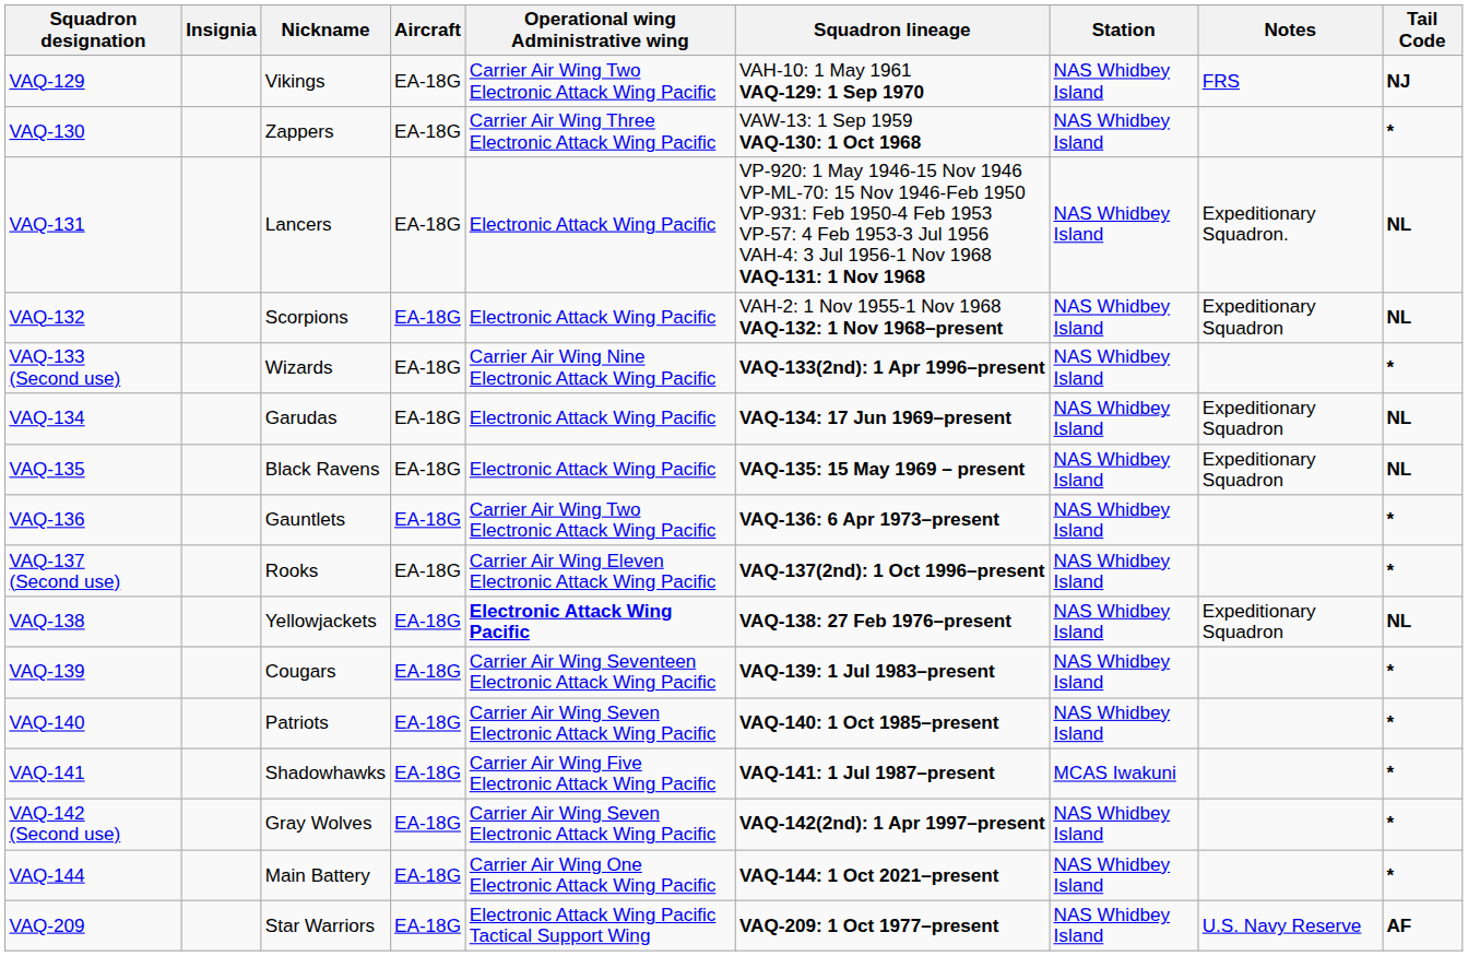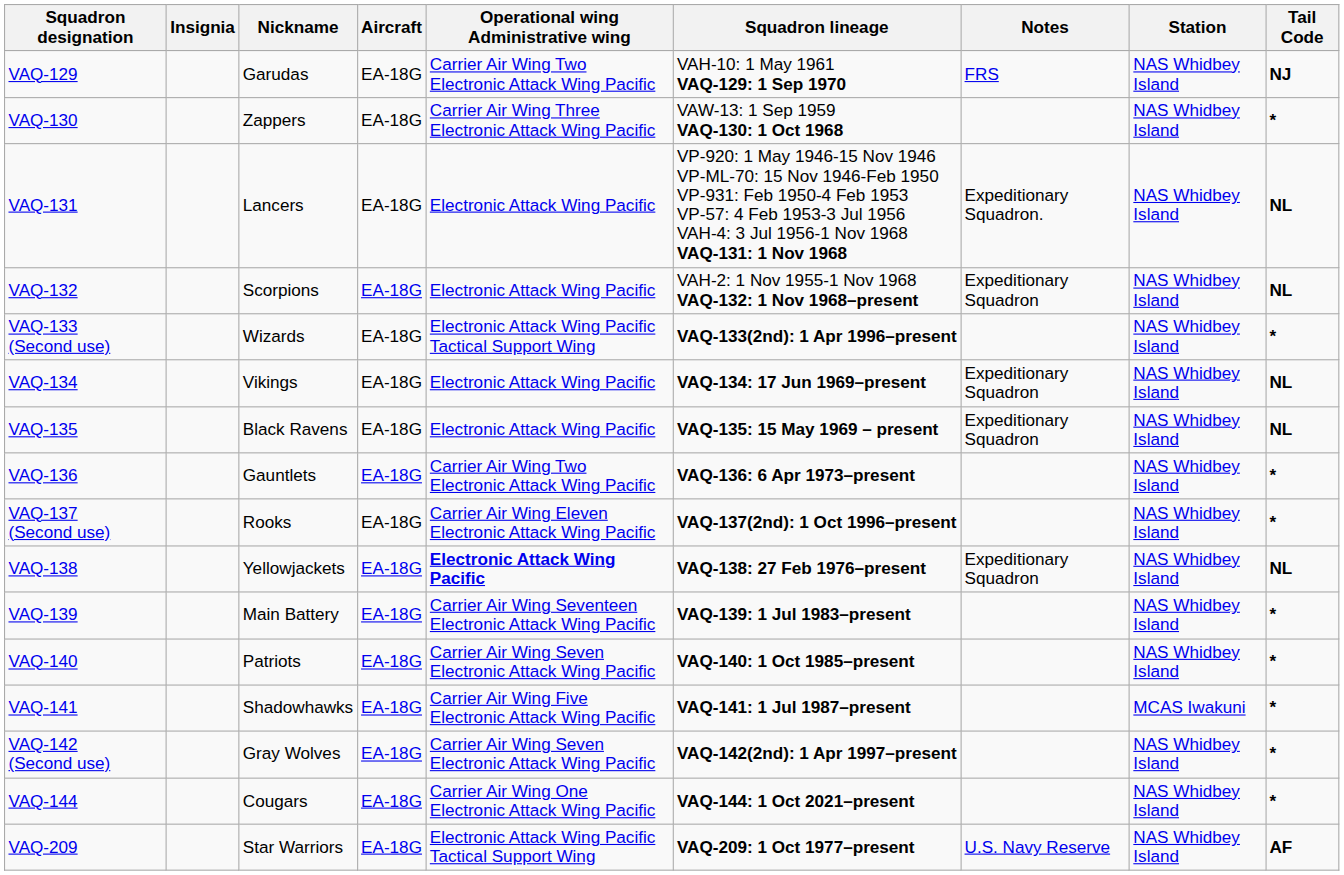columns swapped: Station <-> Notes
VAQ-129 | Nickname: Vikings -> Garudas
VAQ-133 (Second use) | Operational wing Administrative wing: Carrier Air Wing Nine Electronic Attack Wing Pacific -> Electronic Attack Wing Pacific Tactical Support Wing
VAQ-134 | Nickname: Garudas -> Vikings
VAQ-139 | Nickname: Cougars -> Main Battery
VAQ-144 | Nickname: Main Battery -> Cougars
